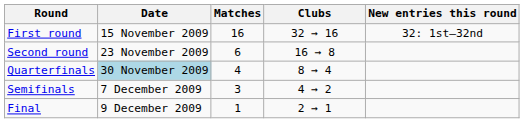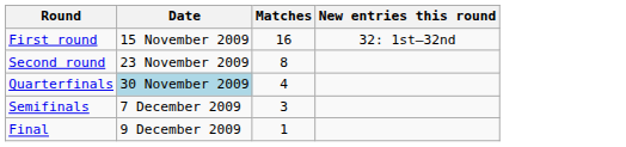- column: Clubs | 32 → 16 | 16 → 8 | 8 → 4 | 4 → 2 | 2 → 1
Second round | Matches: 6 -> 8
